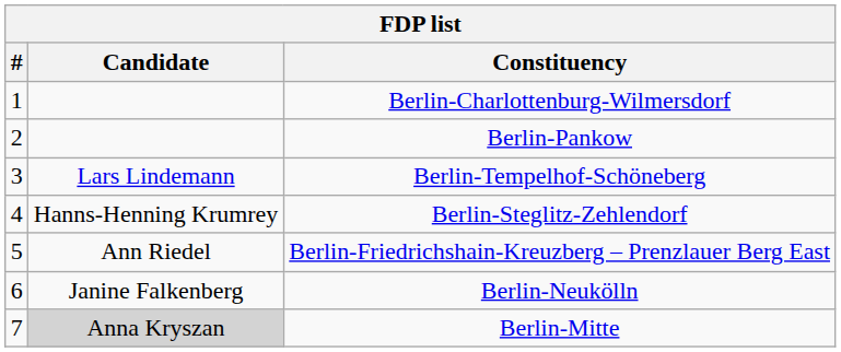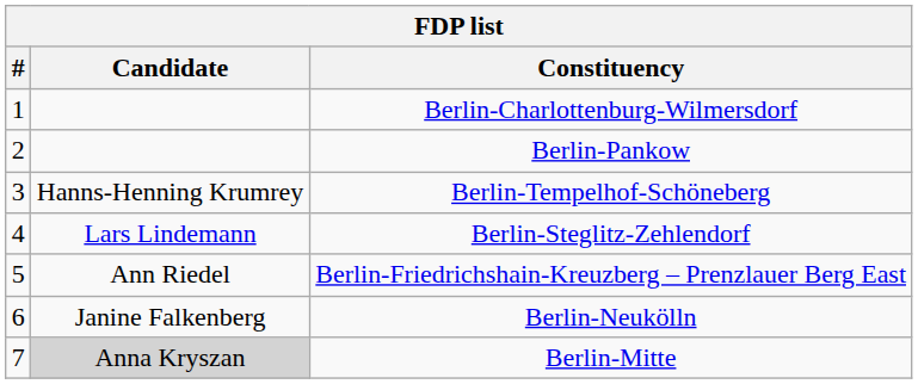Berlin-Tempelhof-Schöneberg | Candidate: Lars Lindemann -> Hanns-Henning Krumrey
Berlin-Steglitz-Zehlendorf | Candidate: Hanns-Henning Krumrey -> Lars Lindemann
